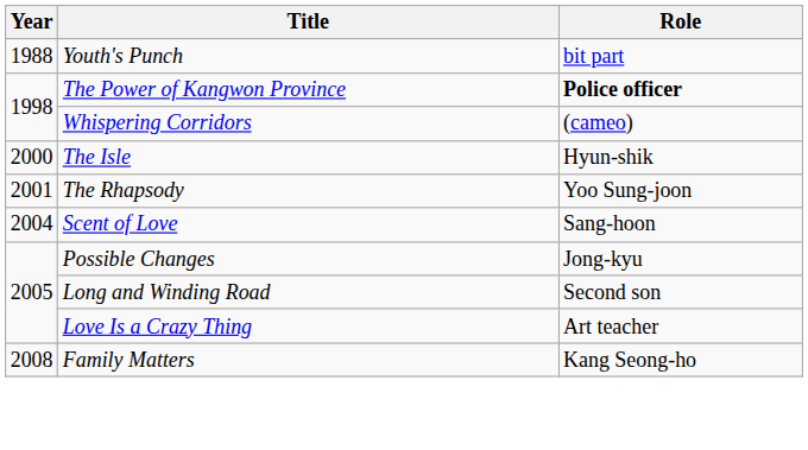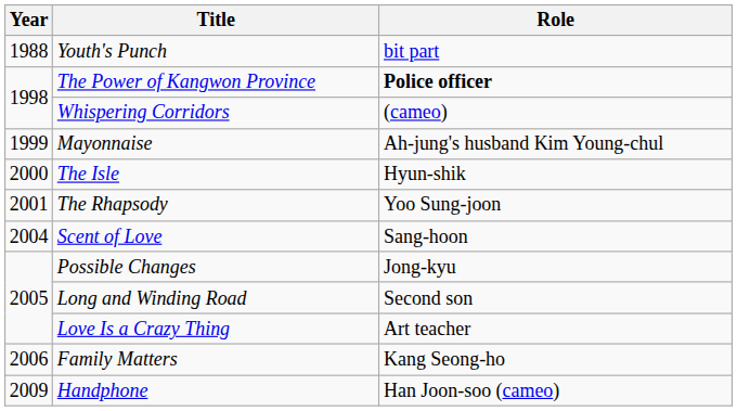+ row: 1999 | Mayonnaise | Ah-jung's husband Kim Young-chul
Family Matters | Year: 2008 -> 2006
+ row: 2009 | Handphone | Han Joon-soo (cameo)
